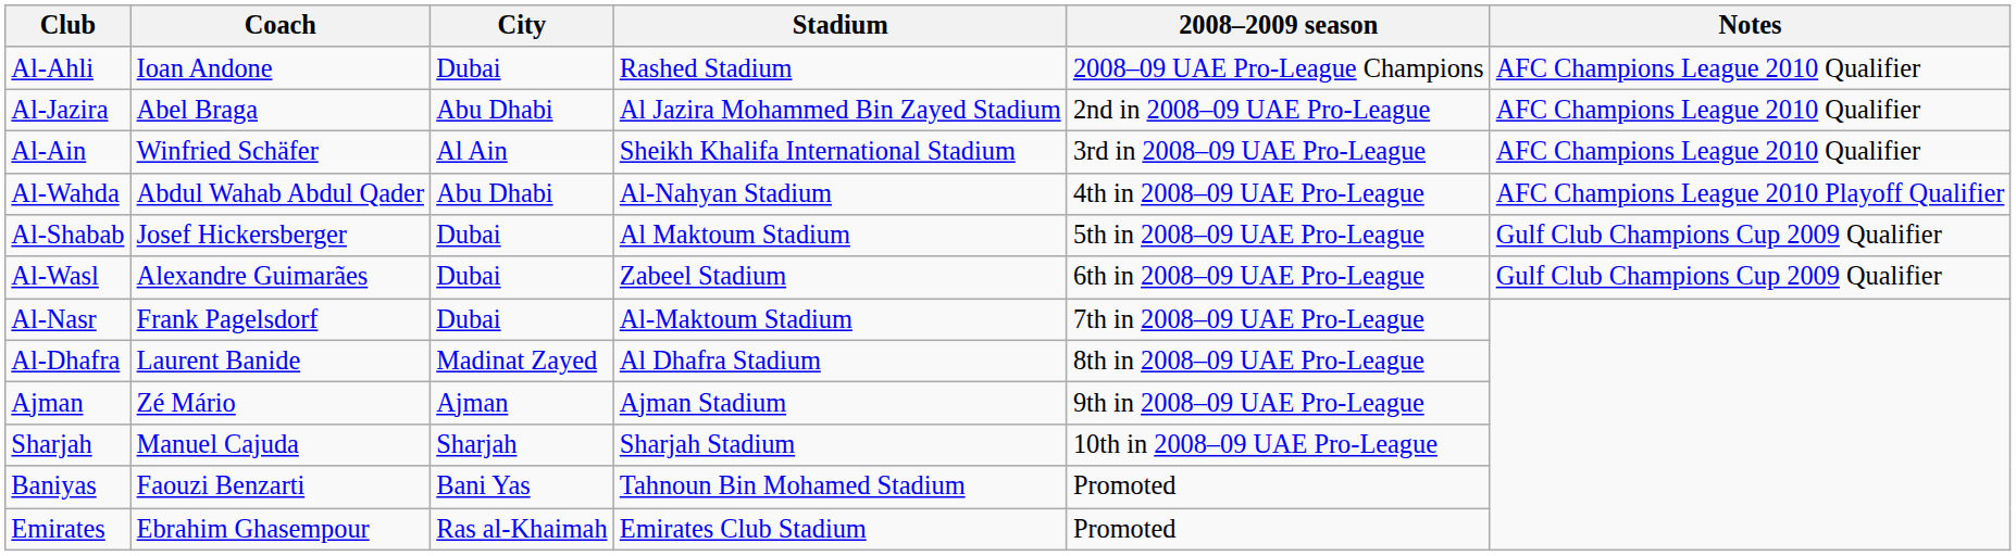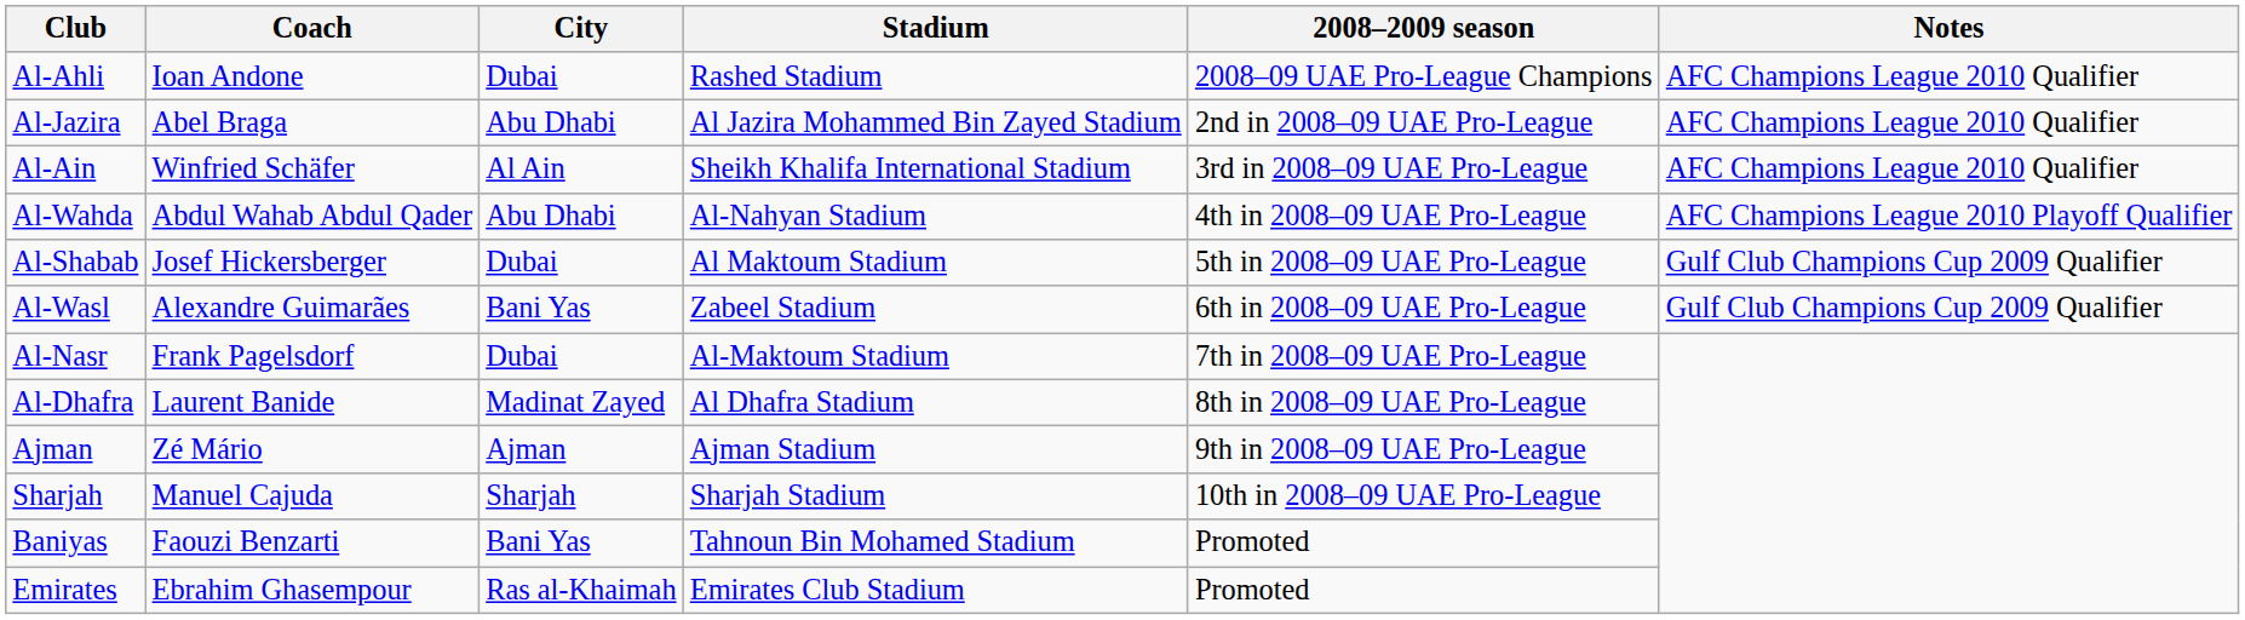Al-Wasl | City: Dubai -> Bani Yas
